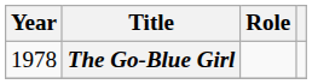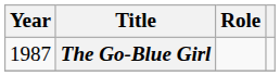The Go-Blue Girl | Year: 1978 -> 1987
